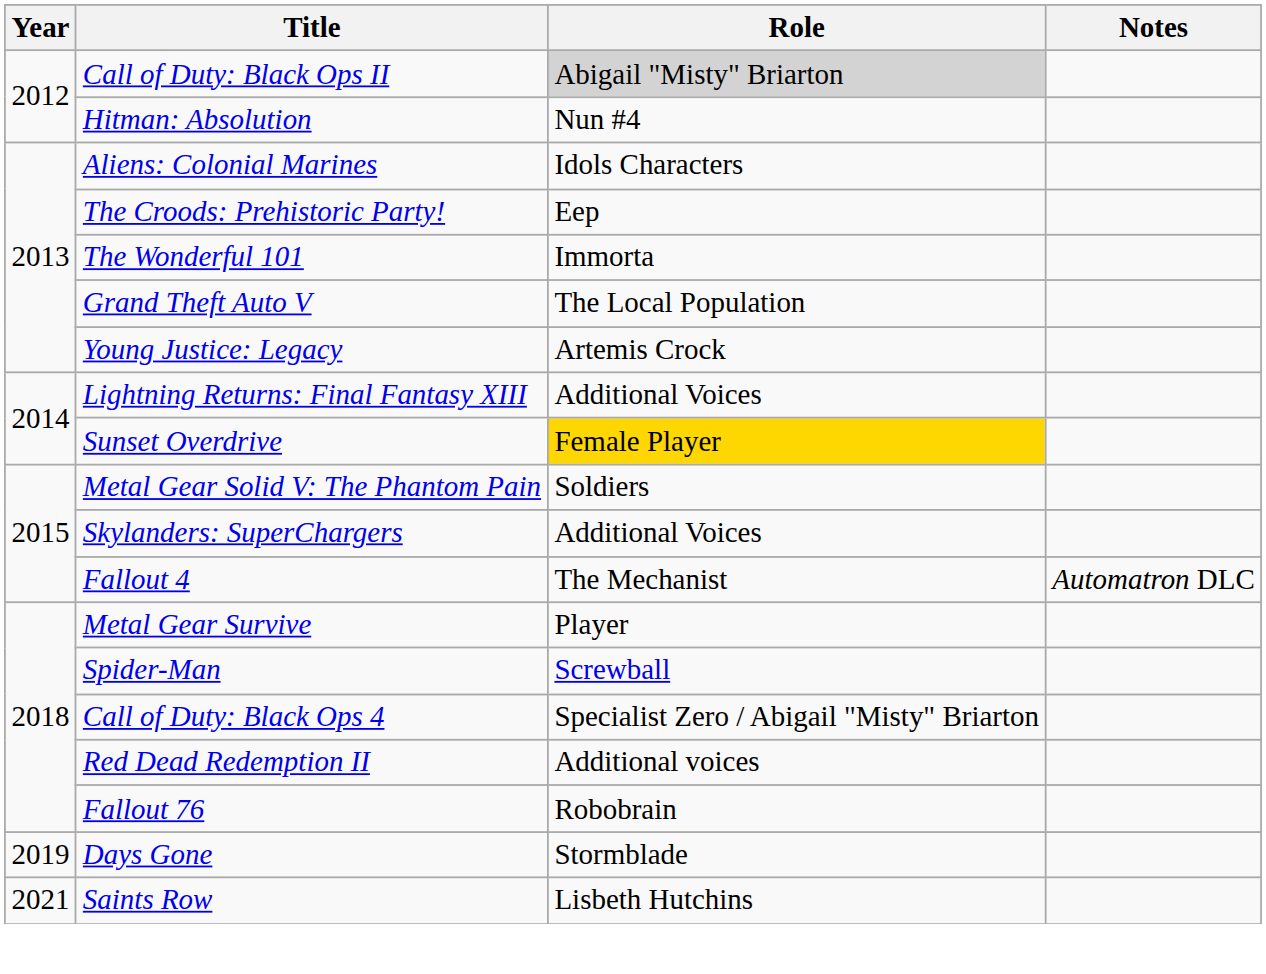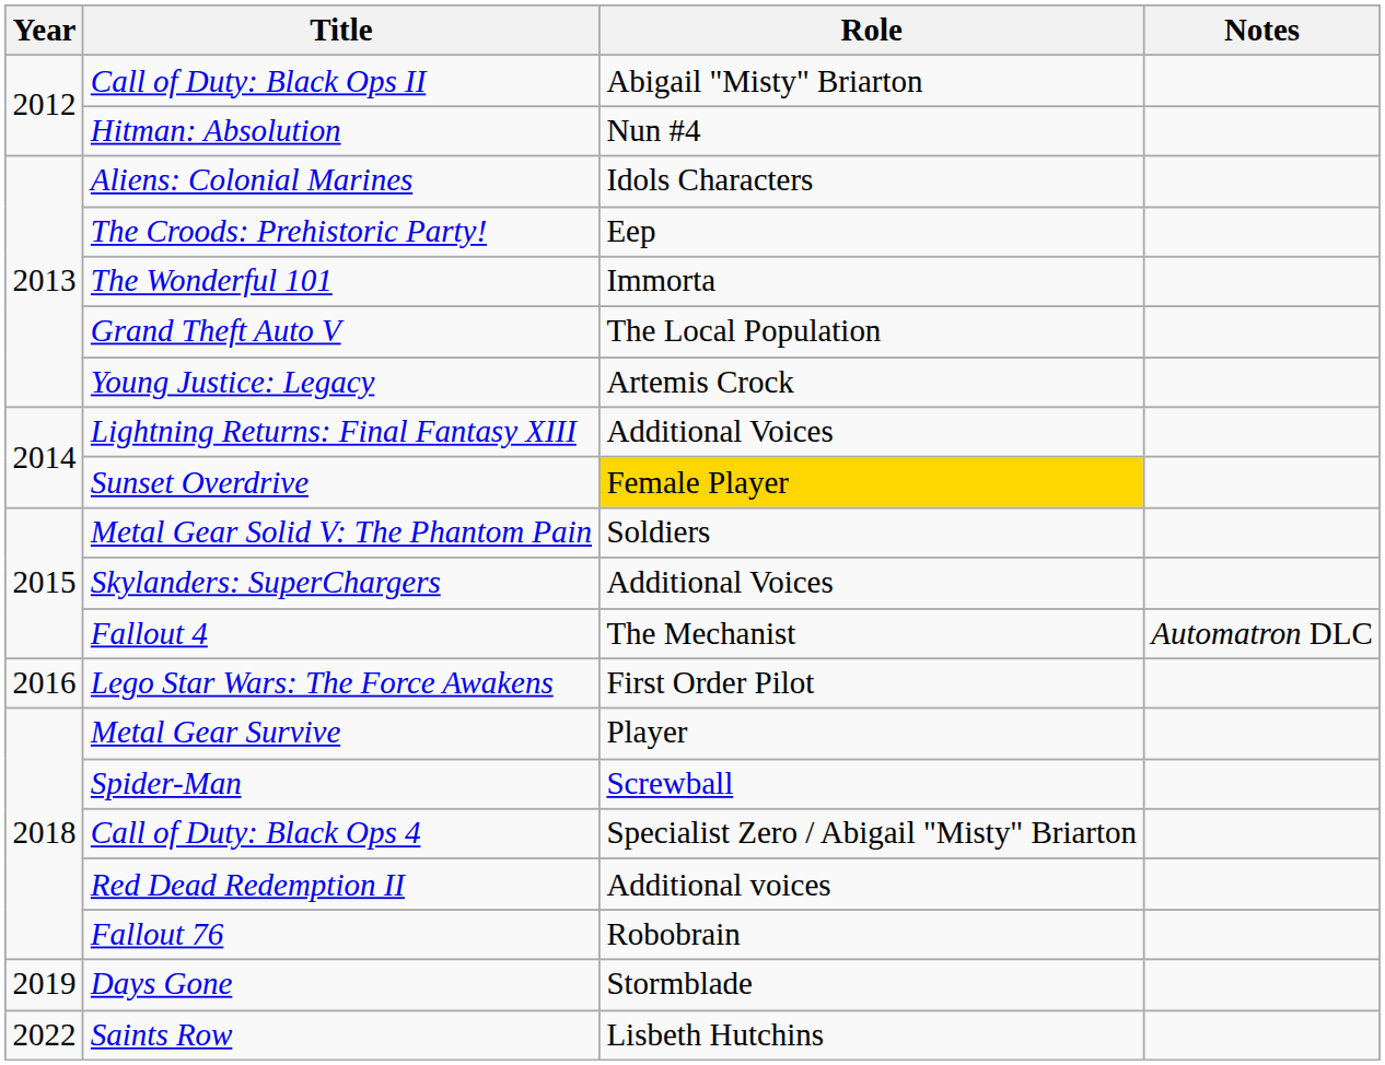Call of Duty: Black Ops II | Role: lightgrey background -> no background
+ row: 2016 | Lego Star Wars: The Force Awakens | First Order Pilot
Saints Row | Year: 2021 -> 2022
